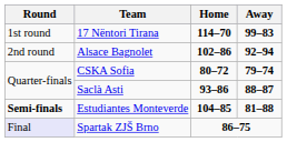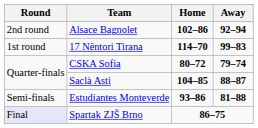rows swapped: 17 Nëntori Tirana <-> Alsace Bagnolet
Saclà Asti | Home: 93–86 -> 104–85
Estudiantes Monteverde | Round: bold -> normal
Estudiantes Monteverde | Home: 104–85 -> 93–86
